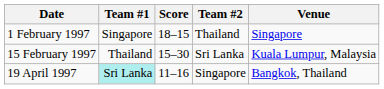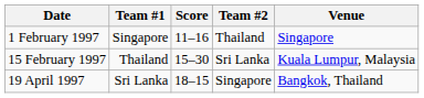1 February 1997 | Score: 18–15 -> 11–16
19 April 1997 | Team #1: paleturquoise background -> no background
19 April 1997 | Score: 11–16 -> 18–15
